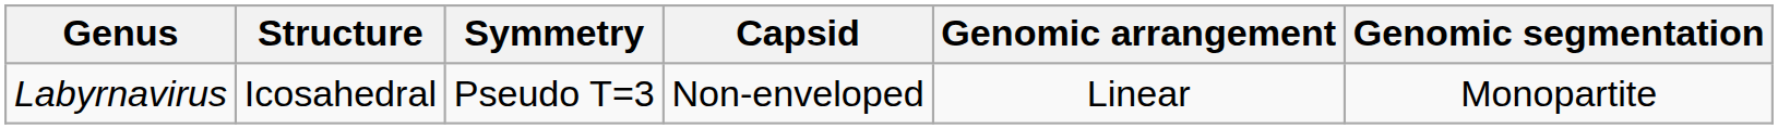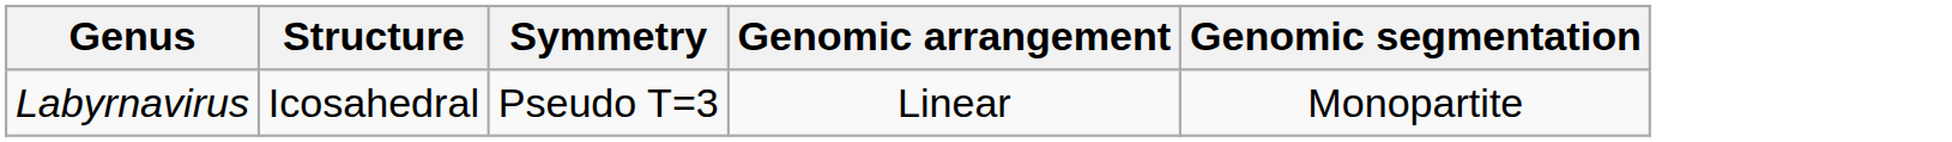- column: Capsid | Non-enveloped
